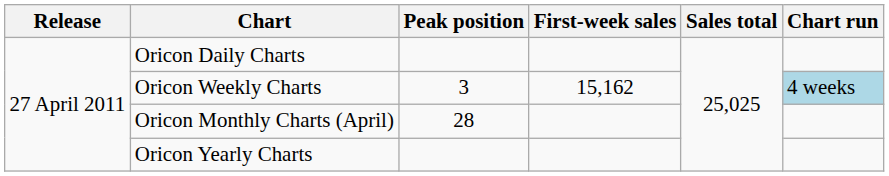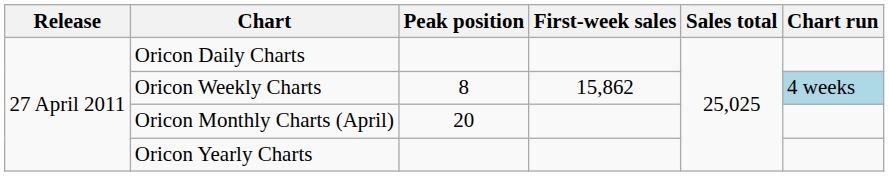Oricon Weekly Charts | Peak position: 3 -> 8
Oricon Weekly Charts | First-week sales: 15,162 -> 15,862
Oricon Monthly Charts (April) | Peak position: 28 -> 20
